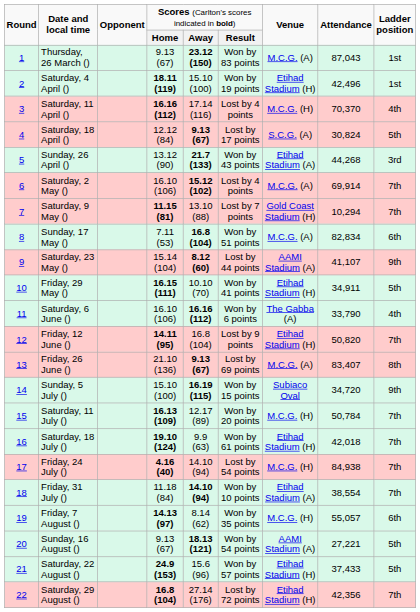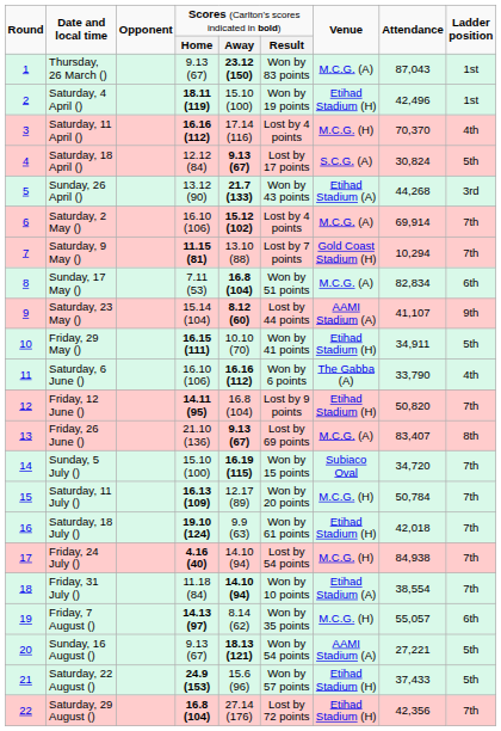Sunday, 5 July () | column 9: 9th -> 7th
